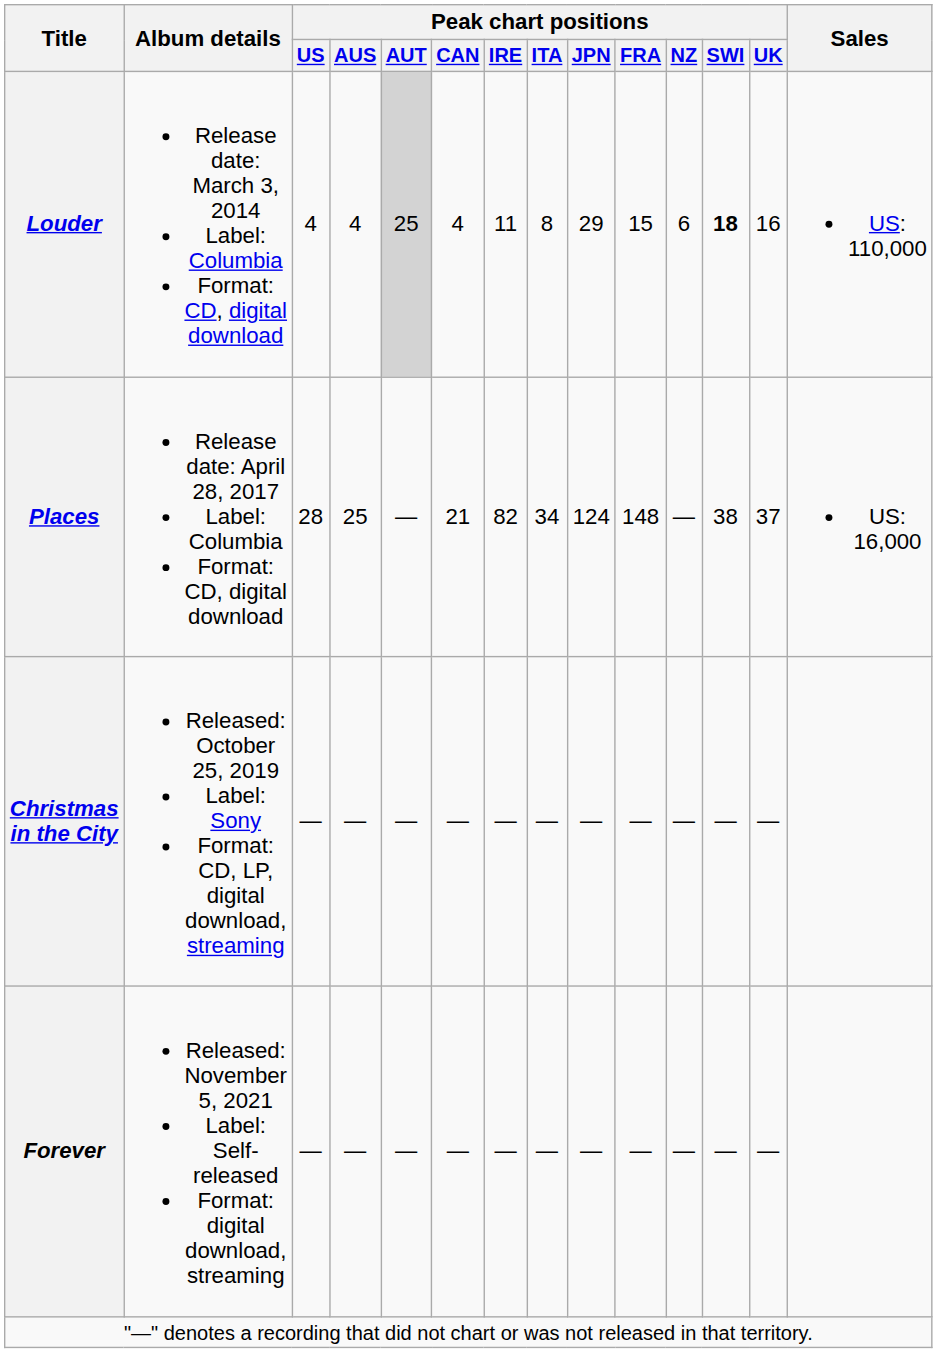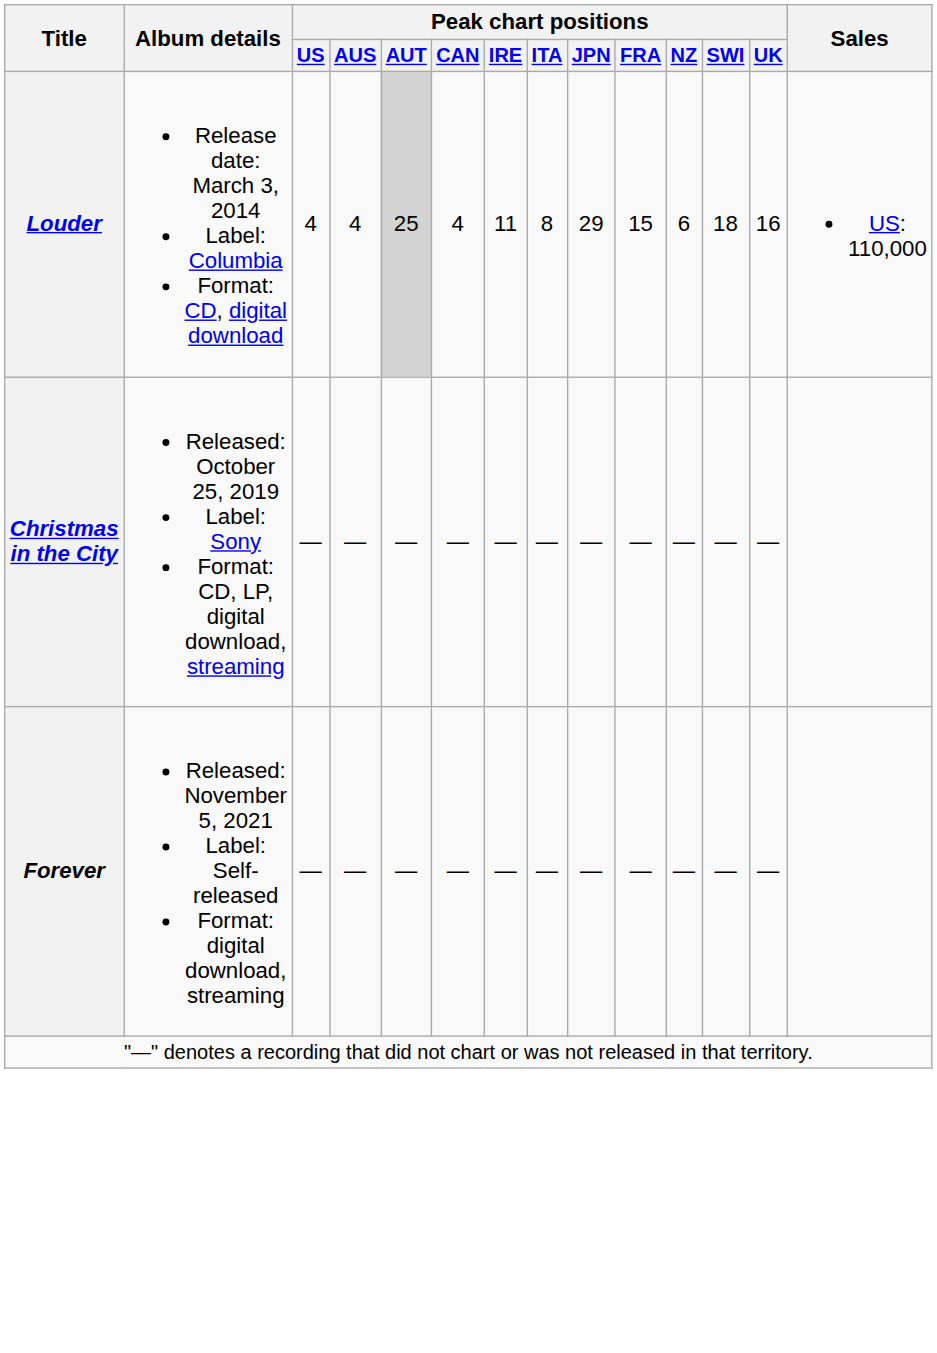Louder | Peak chart positions / SWI: bold -> normal
- row: Places | Release date: April 28, 2017 Label: Columbia Format: CD, digital download | 28 | 25 | — | 21 | 82 | 34 | 124 | 148 | — | 38 | 37 | US: 16,000
